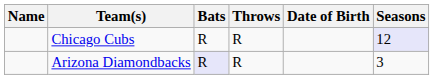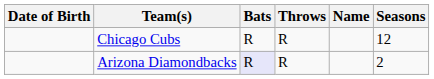columns swapped: Name <-> Date of Birth
Chicago Cubs | Seasons: lavender background -> no background
Arizona Diamondbacks | Seasons: 3 -> 2
